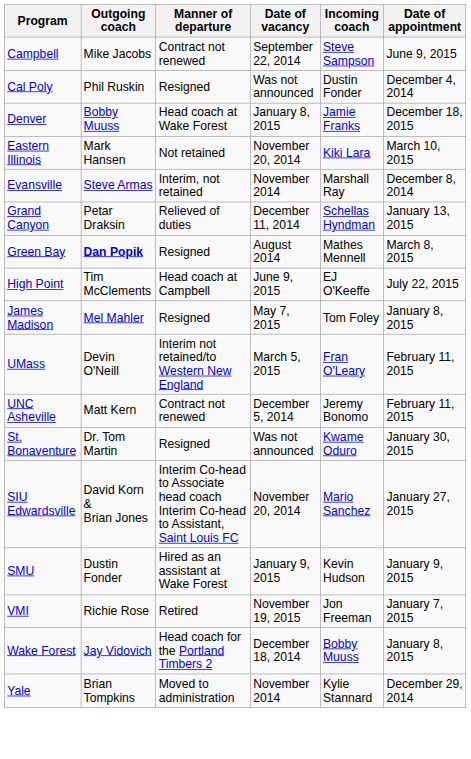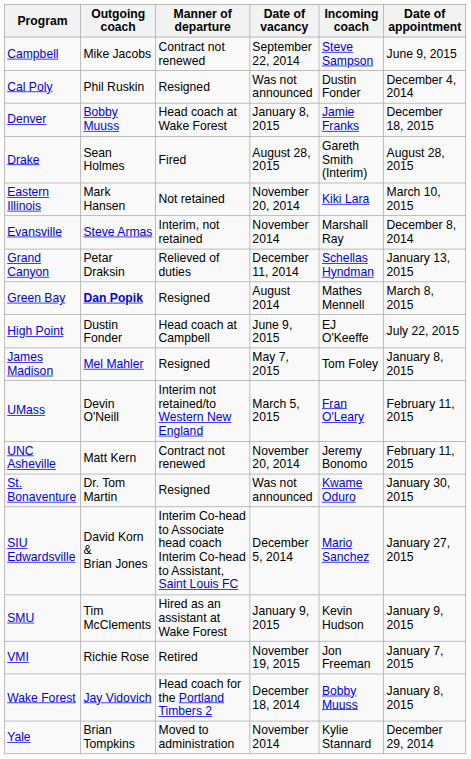+ row: Drake | Sean Holmes | Fired | August 28, 2015 | Gareth Smith (Interim) | August 28, 2015
High Point | Outgoing coach: Tim McClements -> Dustin Fonder
UNC Asheville | Date of vacancy: December 5, 2014 -> November 20, 2014
SIU Edwardsville | Date of vacancy: November 20, 2014 -> December 5, 2014
SMU | Outgoing coach: Dustin Fonder -> Tim McClements
